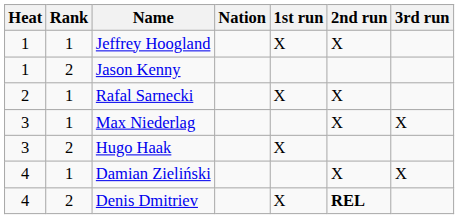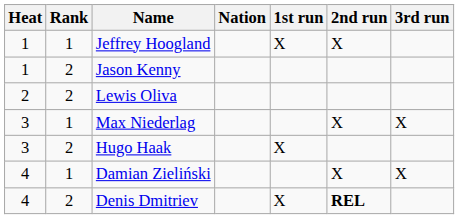- row: 2 | 1 | Rafal Sarnecki | X | X
+ row: 2 | 2 | Lewis Oliva
